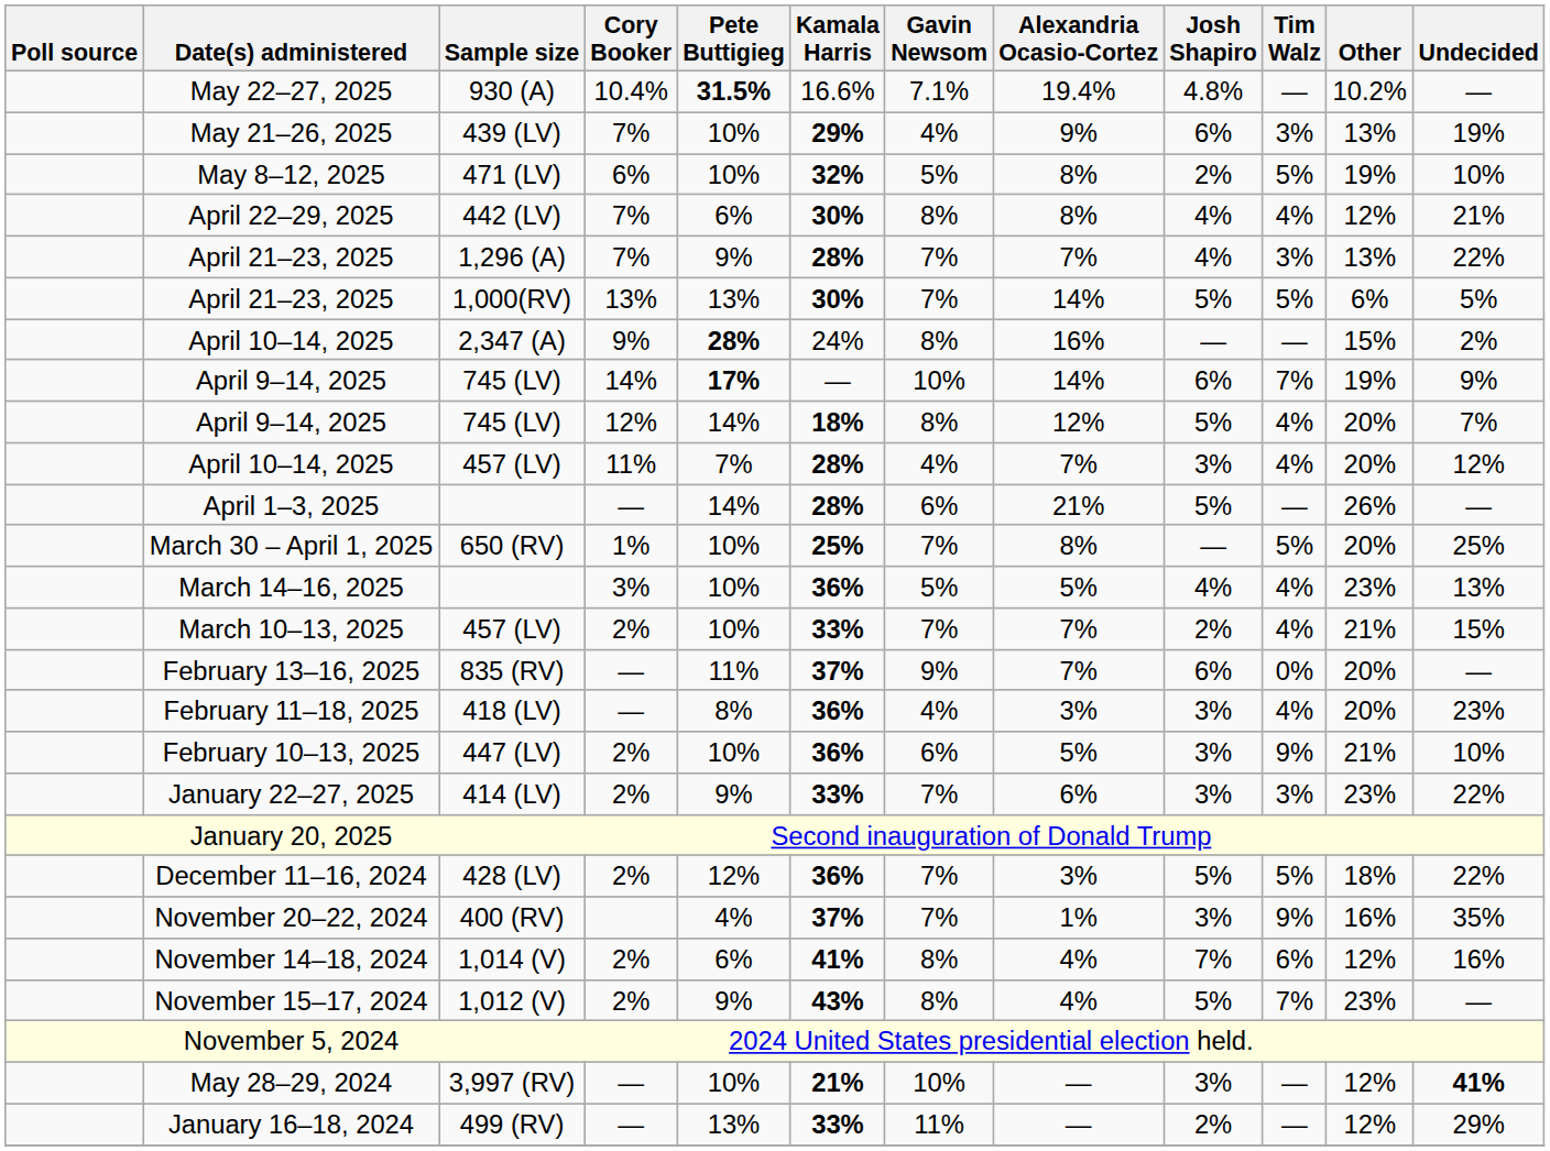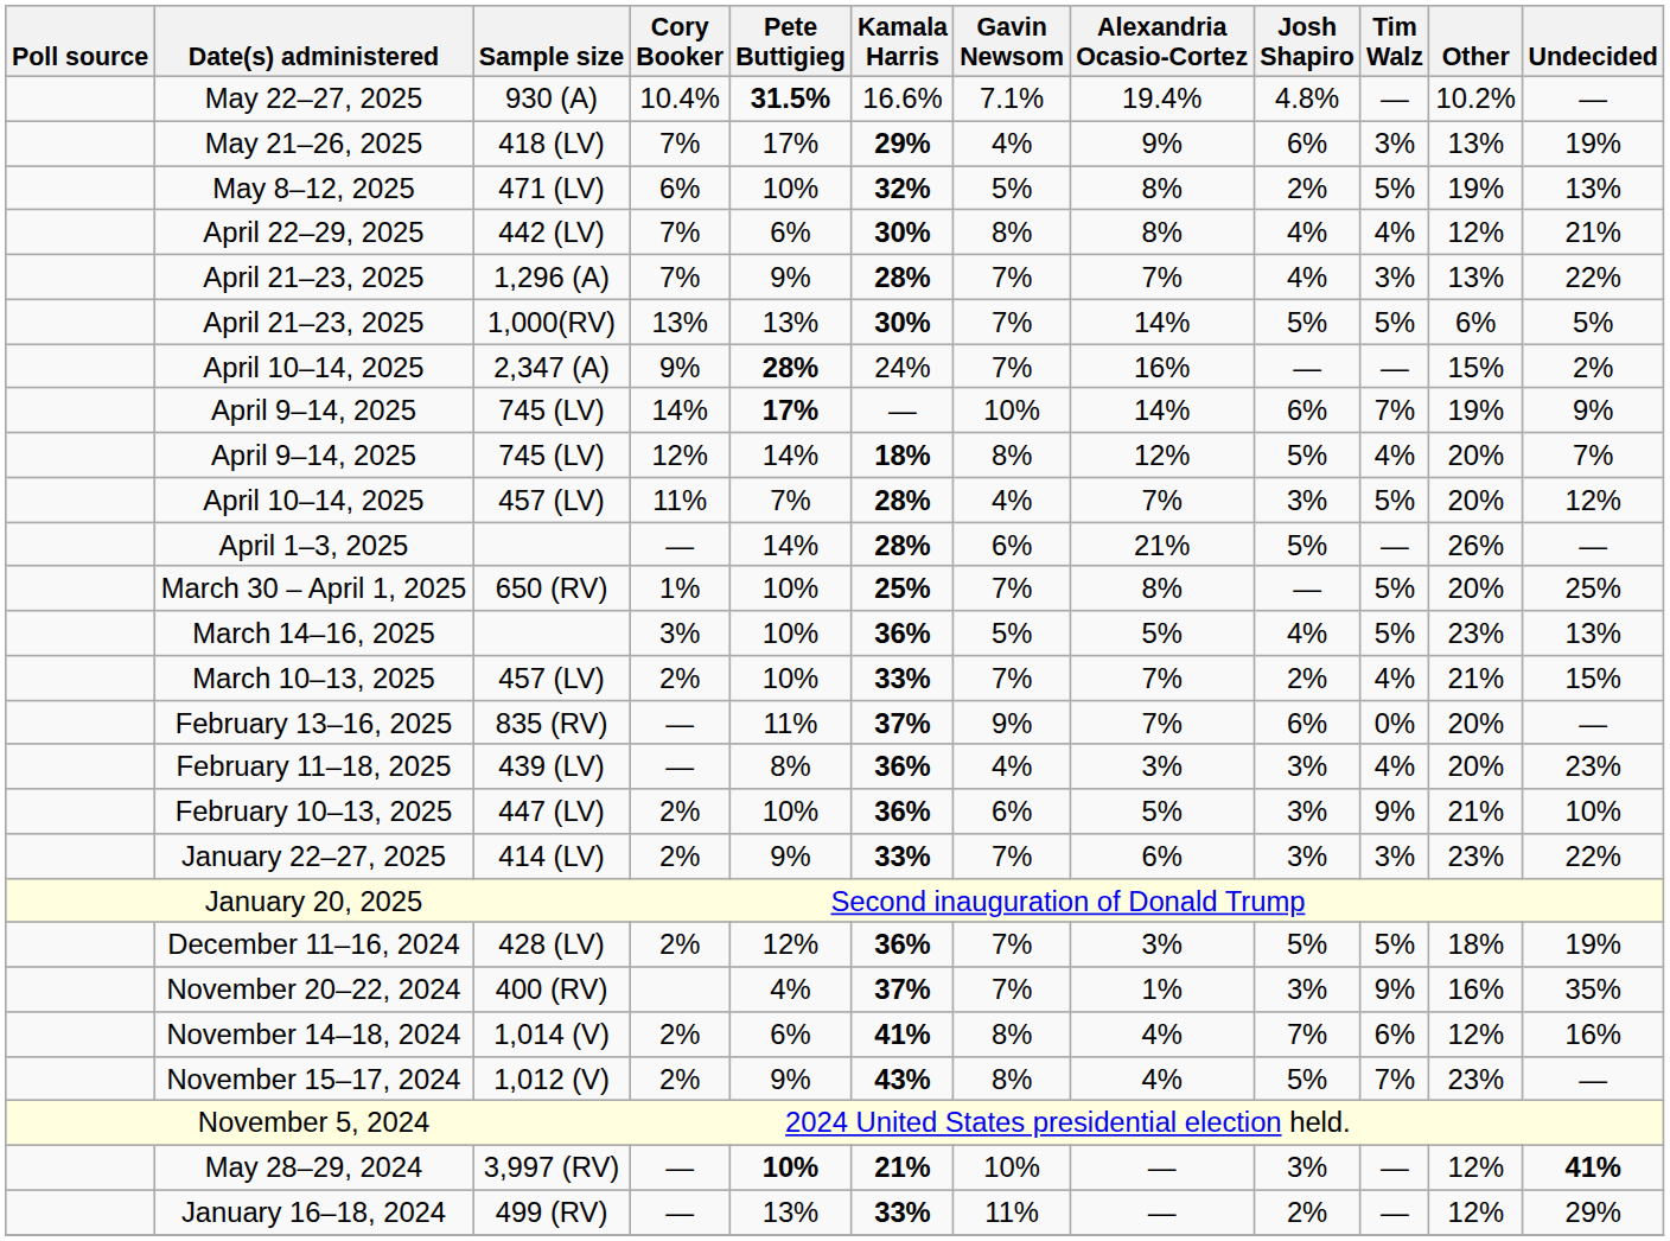May 21–26, 2025 | Sample size: 439 (LV) -> 418 (LV)
May 21–26, 2025 | Pete Buttigieg: 10% -> 17%
May 8–12, 2025 | Undecided: 10% -> 13%
April 10–14, 2025 / 9% | Gavin Newsom: 8% -> 7%
April 10–14, 2025 / 11% | Tim Walz: 4% -> 5%
March 14–16, 2025 | Tim Walz: 4% -> 5%
February 11–18, 2025 | Sample size: 418 (LV) -> 439 (LV)
December 11–16, 2024 | Undecided: 22% -> 19%
May 28–29, 2024 | Pete Buttigieg: normal -> bold
